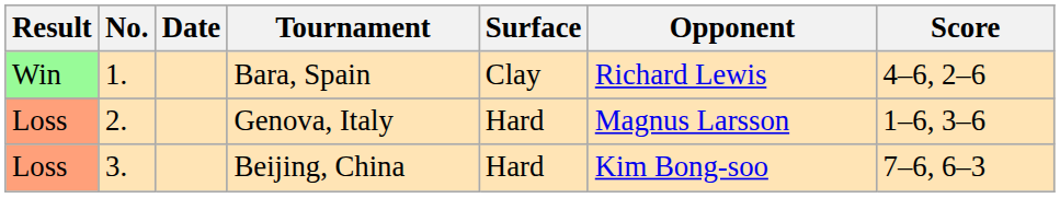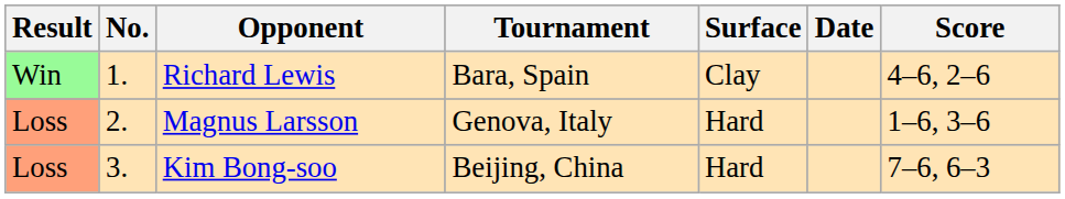columns swapped: Date <-> Opponent
